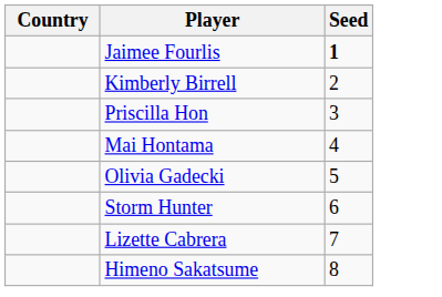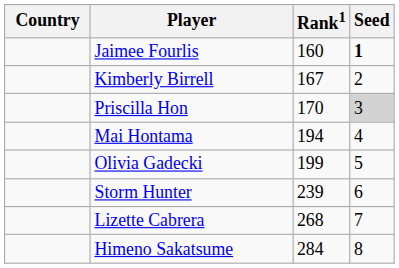+ column: Rank1 | 160 | 167 | 170 | 194 | 199 | 239 | 268 | 284
Priscilla Hon | Seed: no background -> lightgrey background
